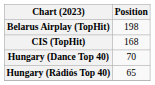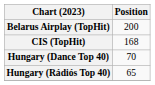Belarus Airplay (TopHit) | Position: 198 -> 200
